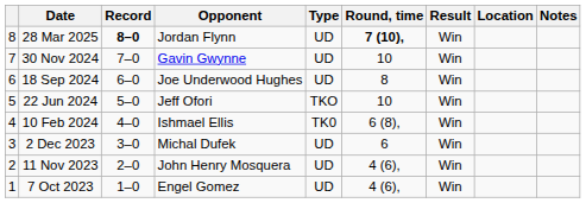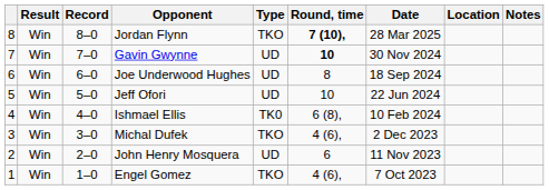columns swapped: Result <-> Date
Jordan Flynn | Record: bold -> normal
Jordan Flynn | Type: UD -> TKO
Gavin Gwynne | Round, time: normal -> bold
Jeff Ofori | Type: TKO -> UD
Michal Dufek | Type: UD -> TKO
Michal Dufek | Round, time: 6 -> 4 (6),
John Henry Mosquera | Round, time: 4 (6), -> 6
Engel Gomez | Type: UD -> TKO
